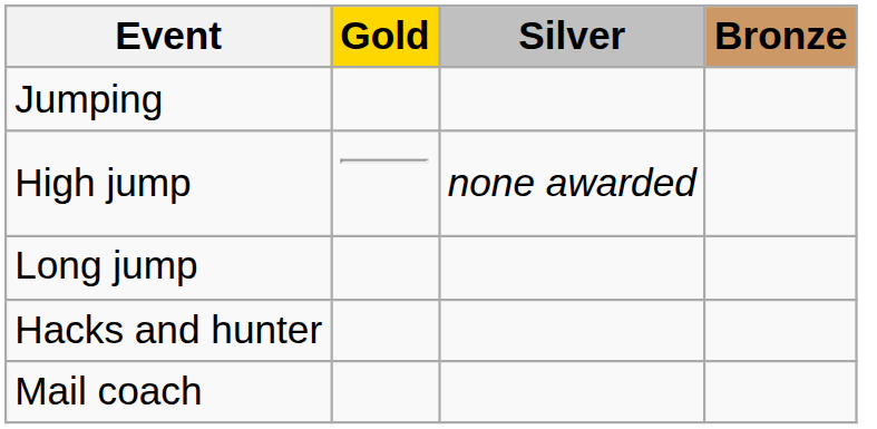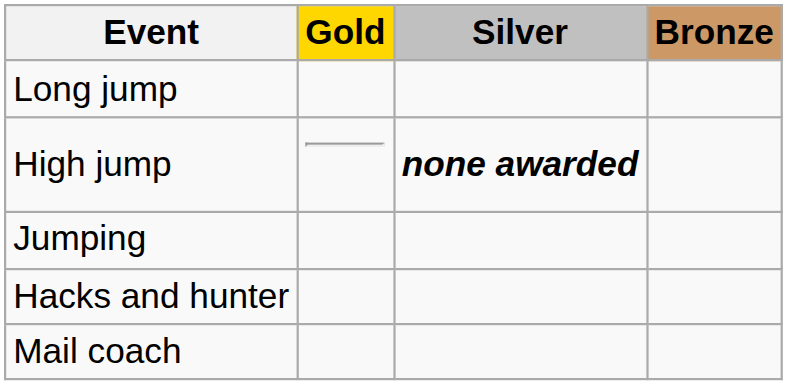rows swapped: Jumping <-> Long jump
High jump | Silver: normal -> bold
